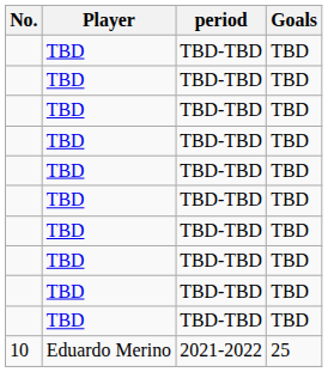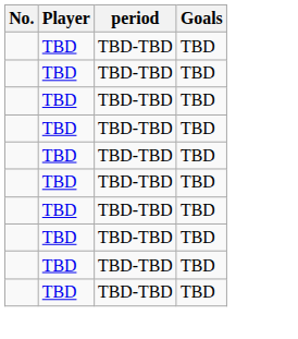- row: 10 | Eduardo Merino | 2021-2022 | 25
